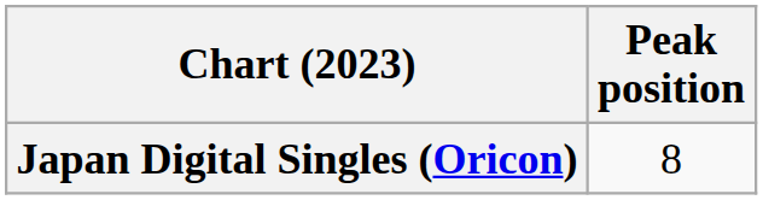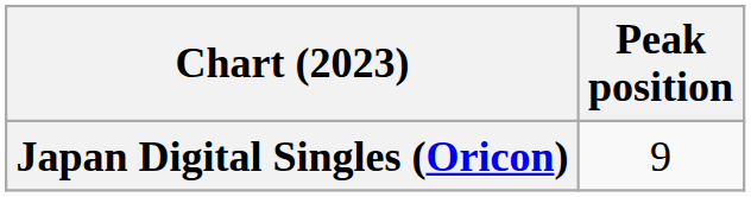Japan Digital Singles (Oricon) | Peak position: 8 -> 9
